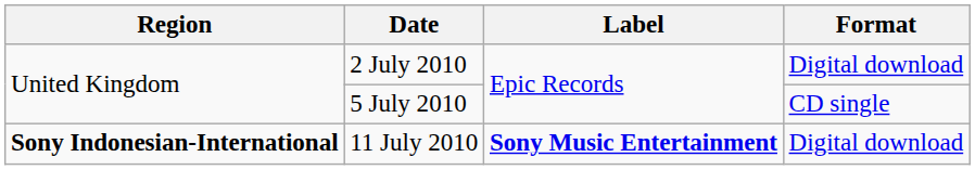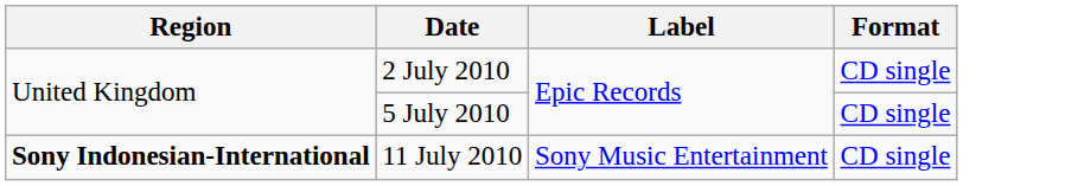2 July 2010 | Format: Digital download -> CD single
11 July 2010 | Label: bold -> normal
11 July 2010 | Format: Digital download -> CD single
